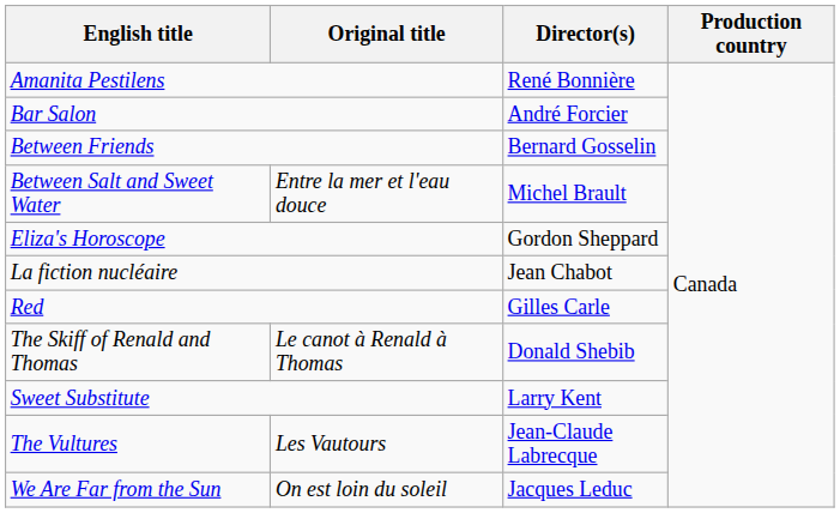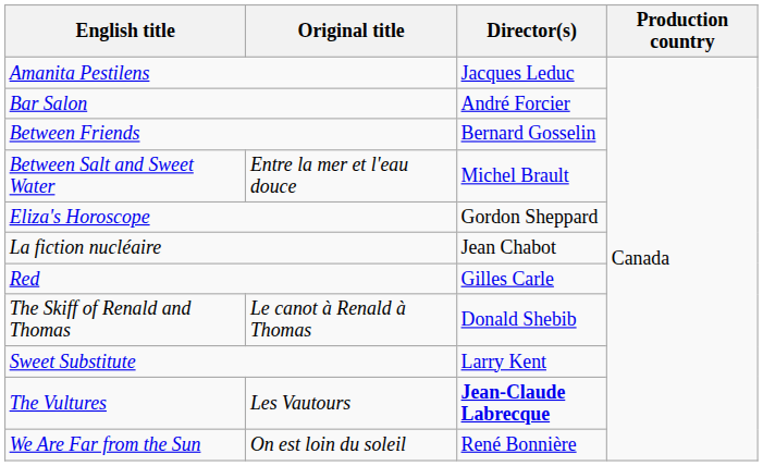Amanita Pestilens | Director(s): René Bonnière -> Jacques Leduc
The Vultures | Director(s): normal -> bold
We Are Far from the Sun | Director(s): Jacques Leduc -> René Bonnière
